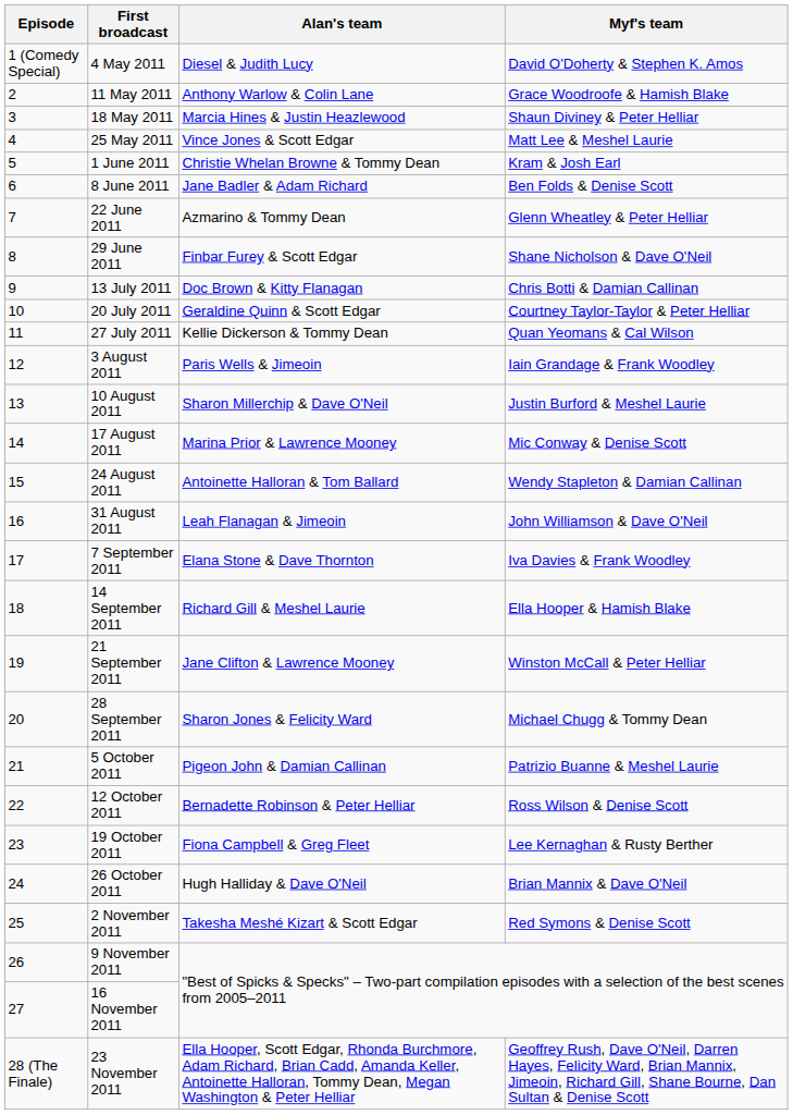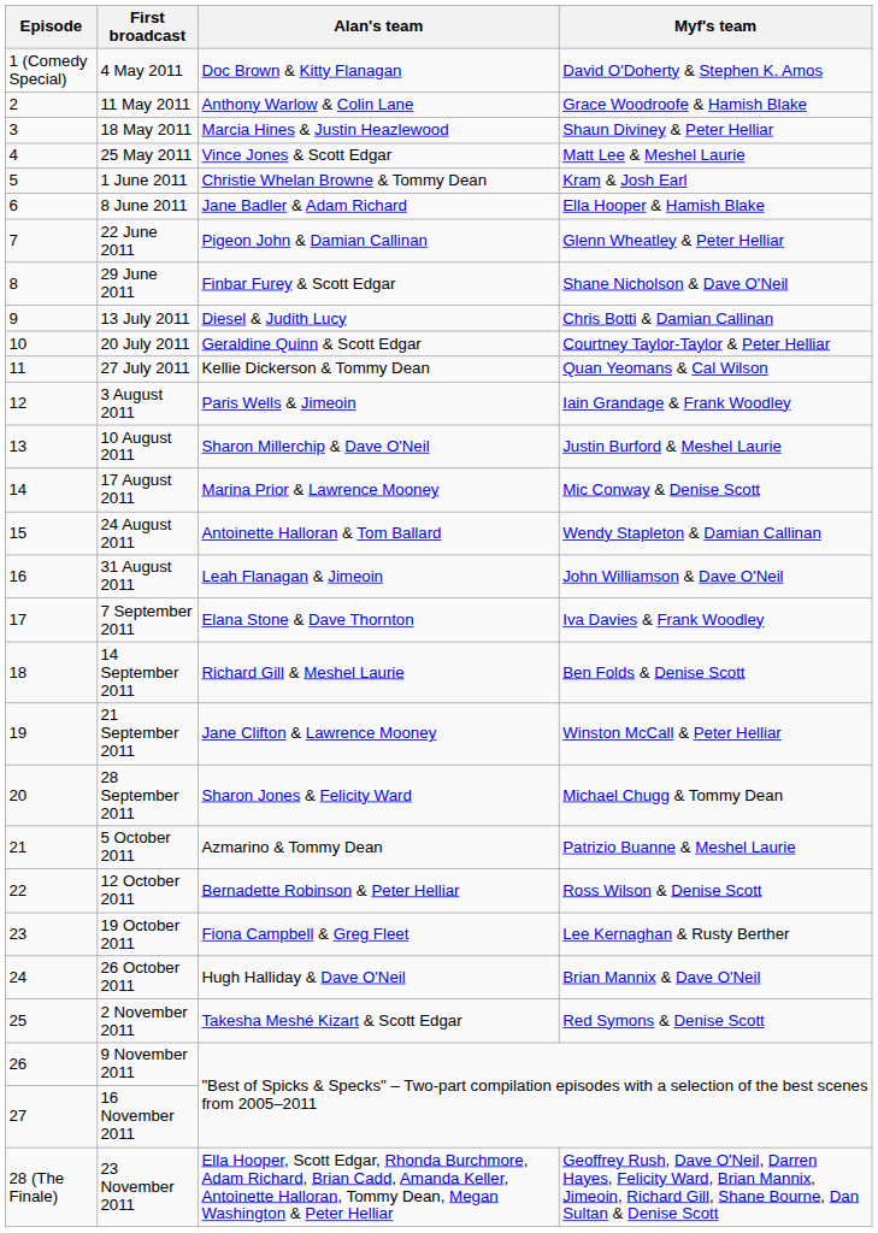4 May 2011 | Alan's team: Diesel & Judith Lucy -> Doc Brown & Kitty Flanagan
8 June 2011 | Myf's team: Ben Folds & Denise Scott -> Ella Hooper & Hamish Blake
22 June 2011 | Alan's team: Azmarino & Tommy Dean -> Pigeon John & Damian Callinan
13 July 2011 | Alan's team: Doc Brown & Kitty Flanagan -> Diesel & Judith Lucy
14 September 2011 | Myf's team: Ella Hooper & Hamish Blake -> Ben Folds & Denise Scott
5 October 2011 | Alan's team: Pigeon John & Damian Callinan -> Azmarino & Tommy Dean
